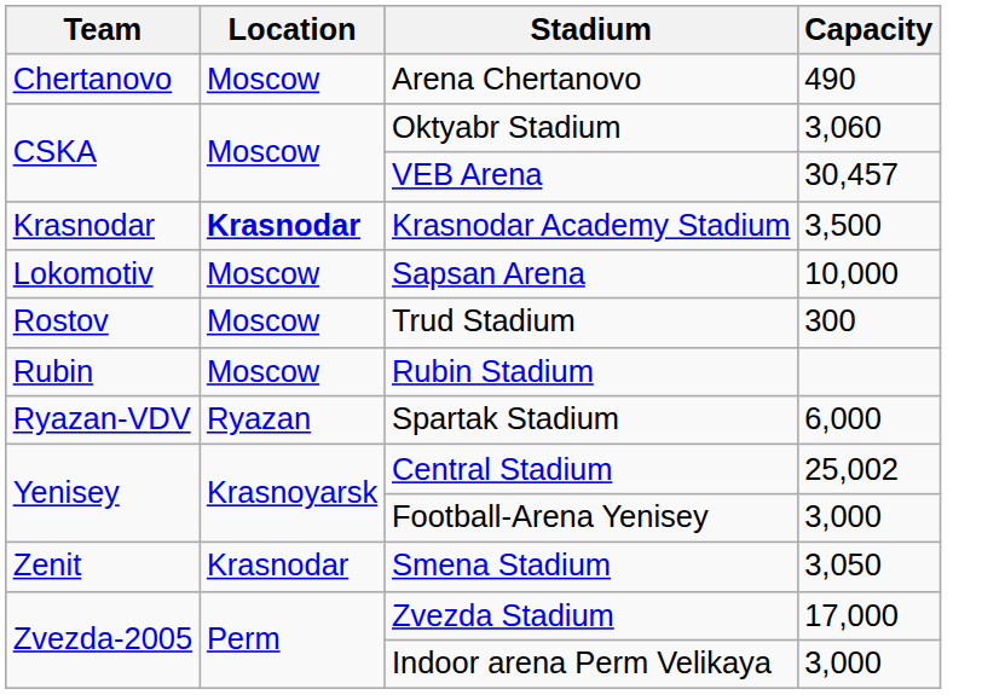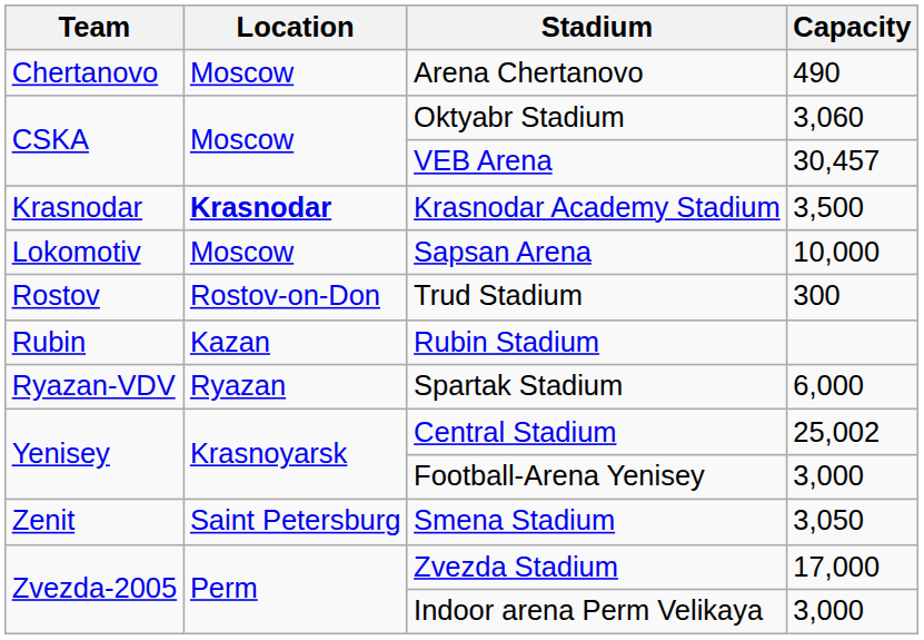Trud Stadium | Location: Moscow -> Rostov-on-Don
Rubin Stadium | Location: Moscow -> Kazan
Smena Stadium | Location: Krasnodar -> Saint Petersburg
